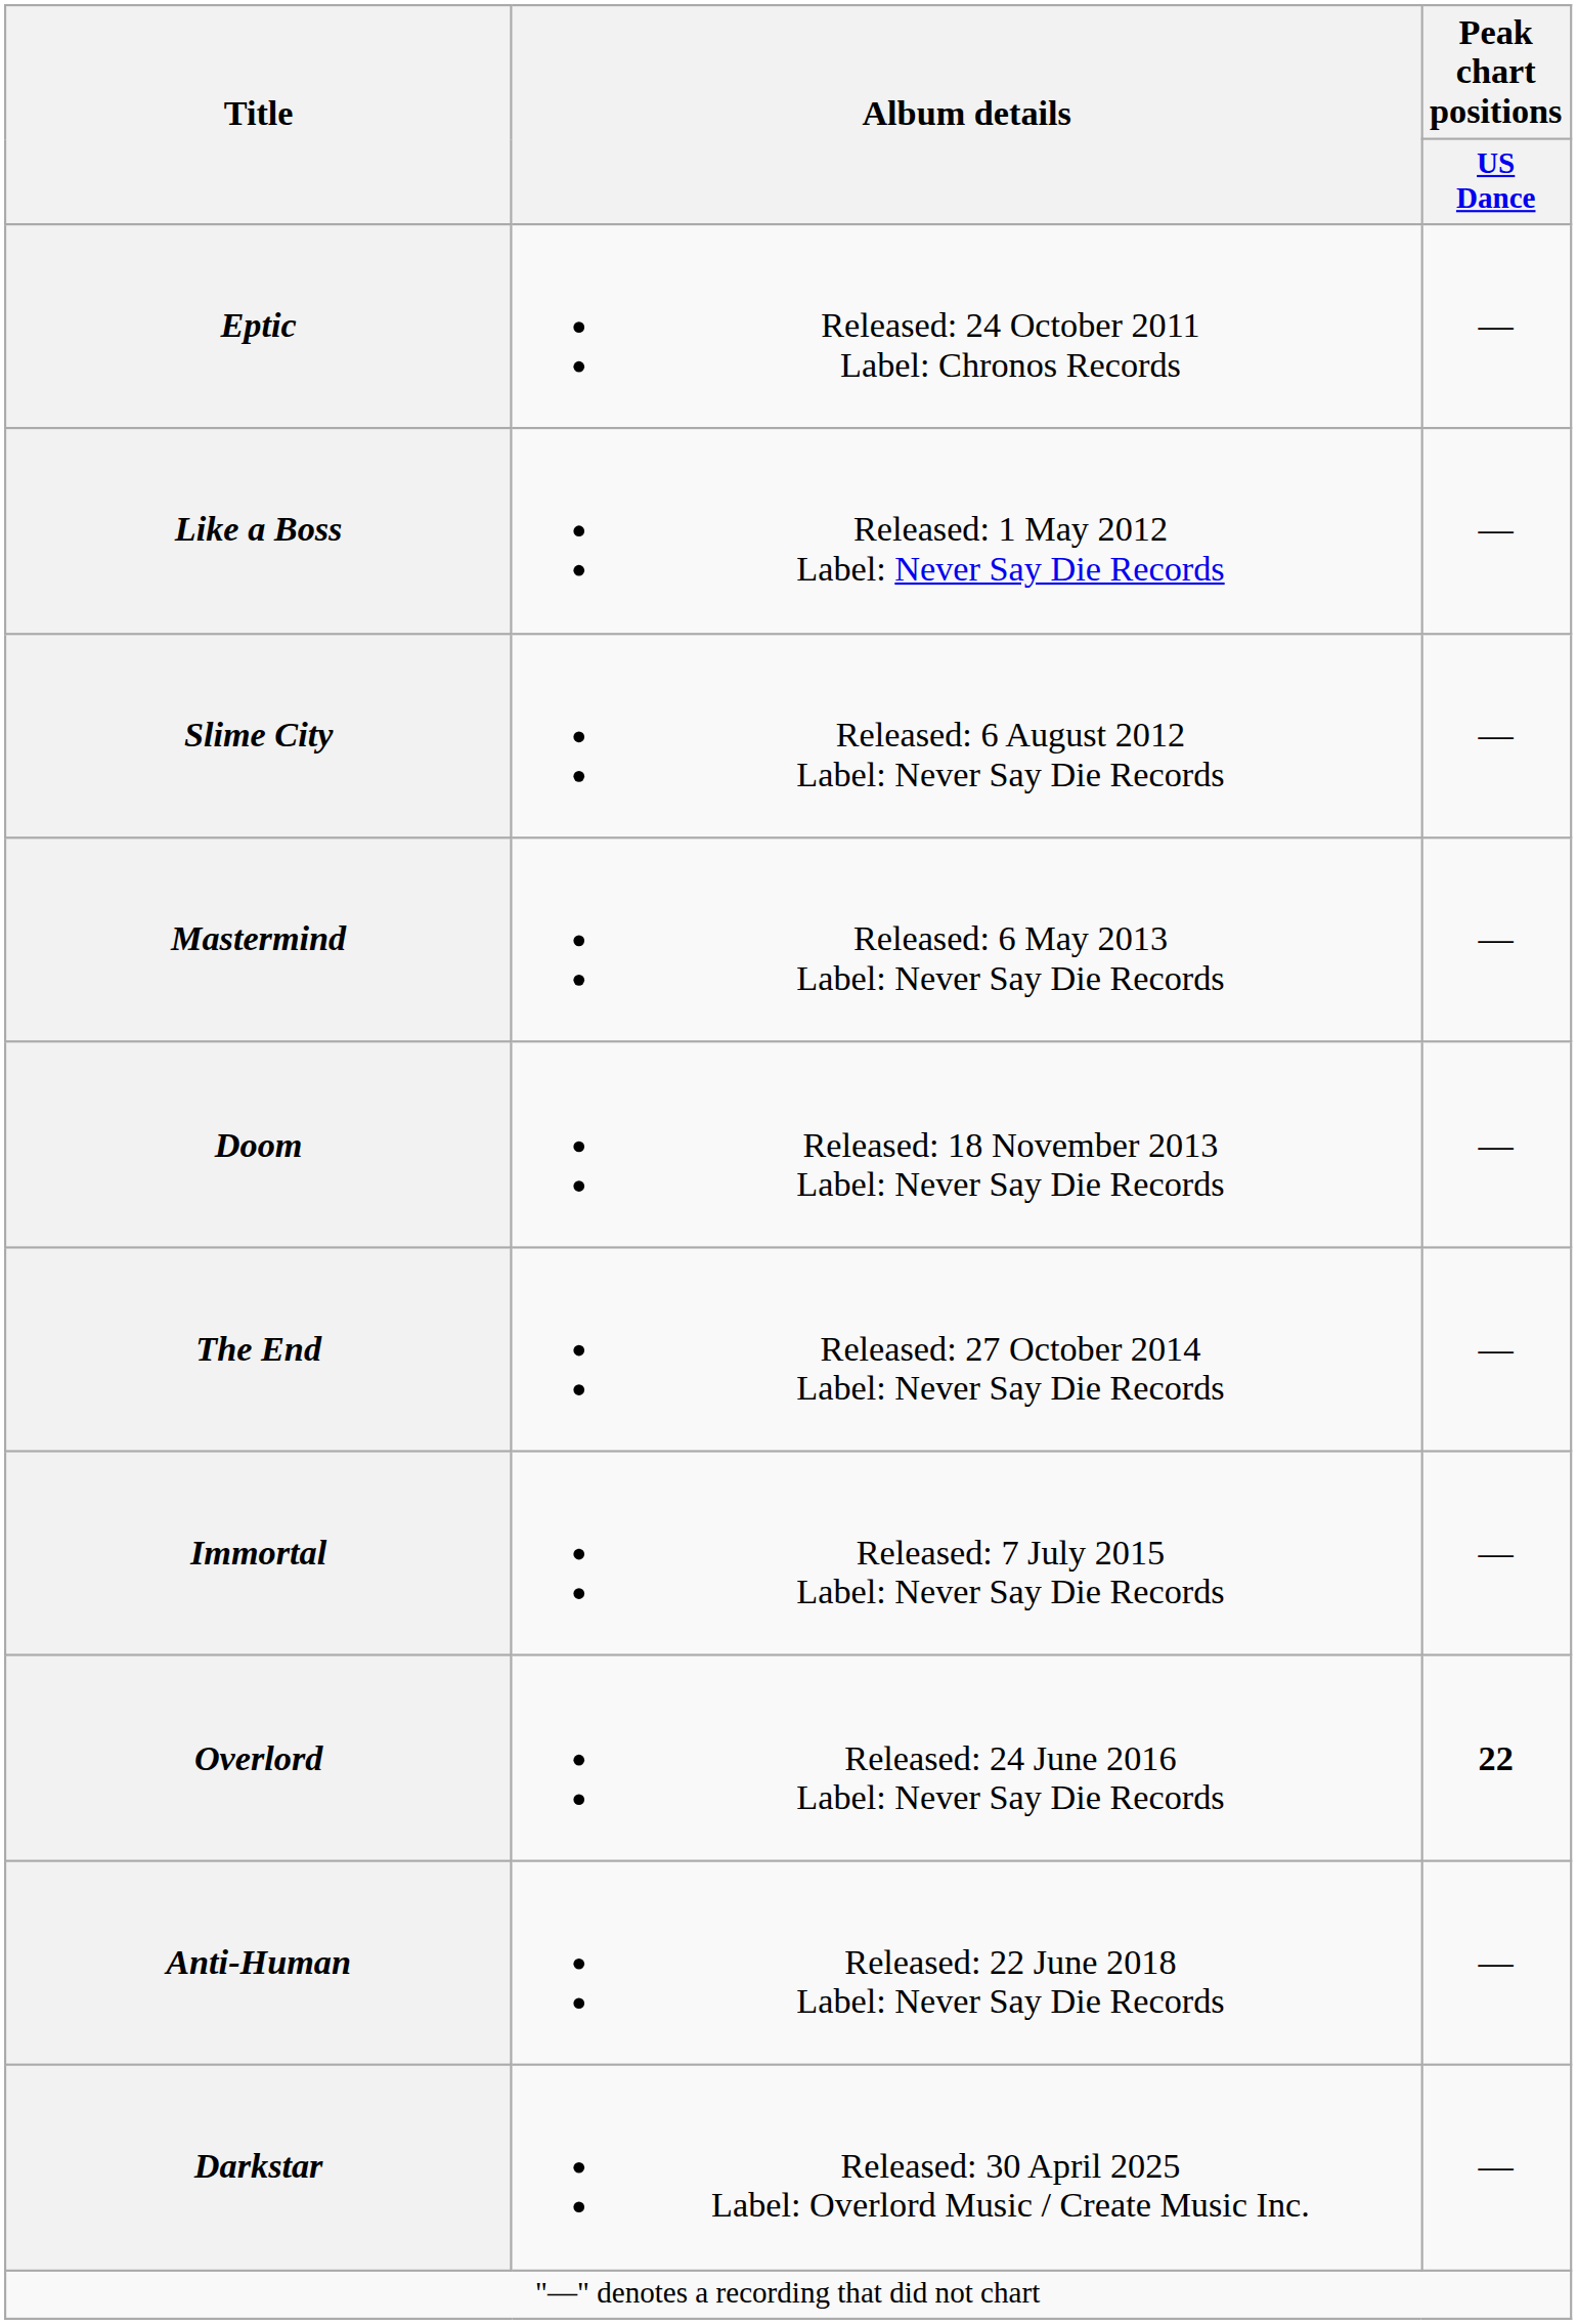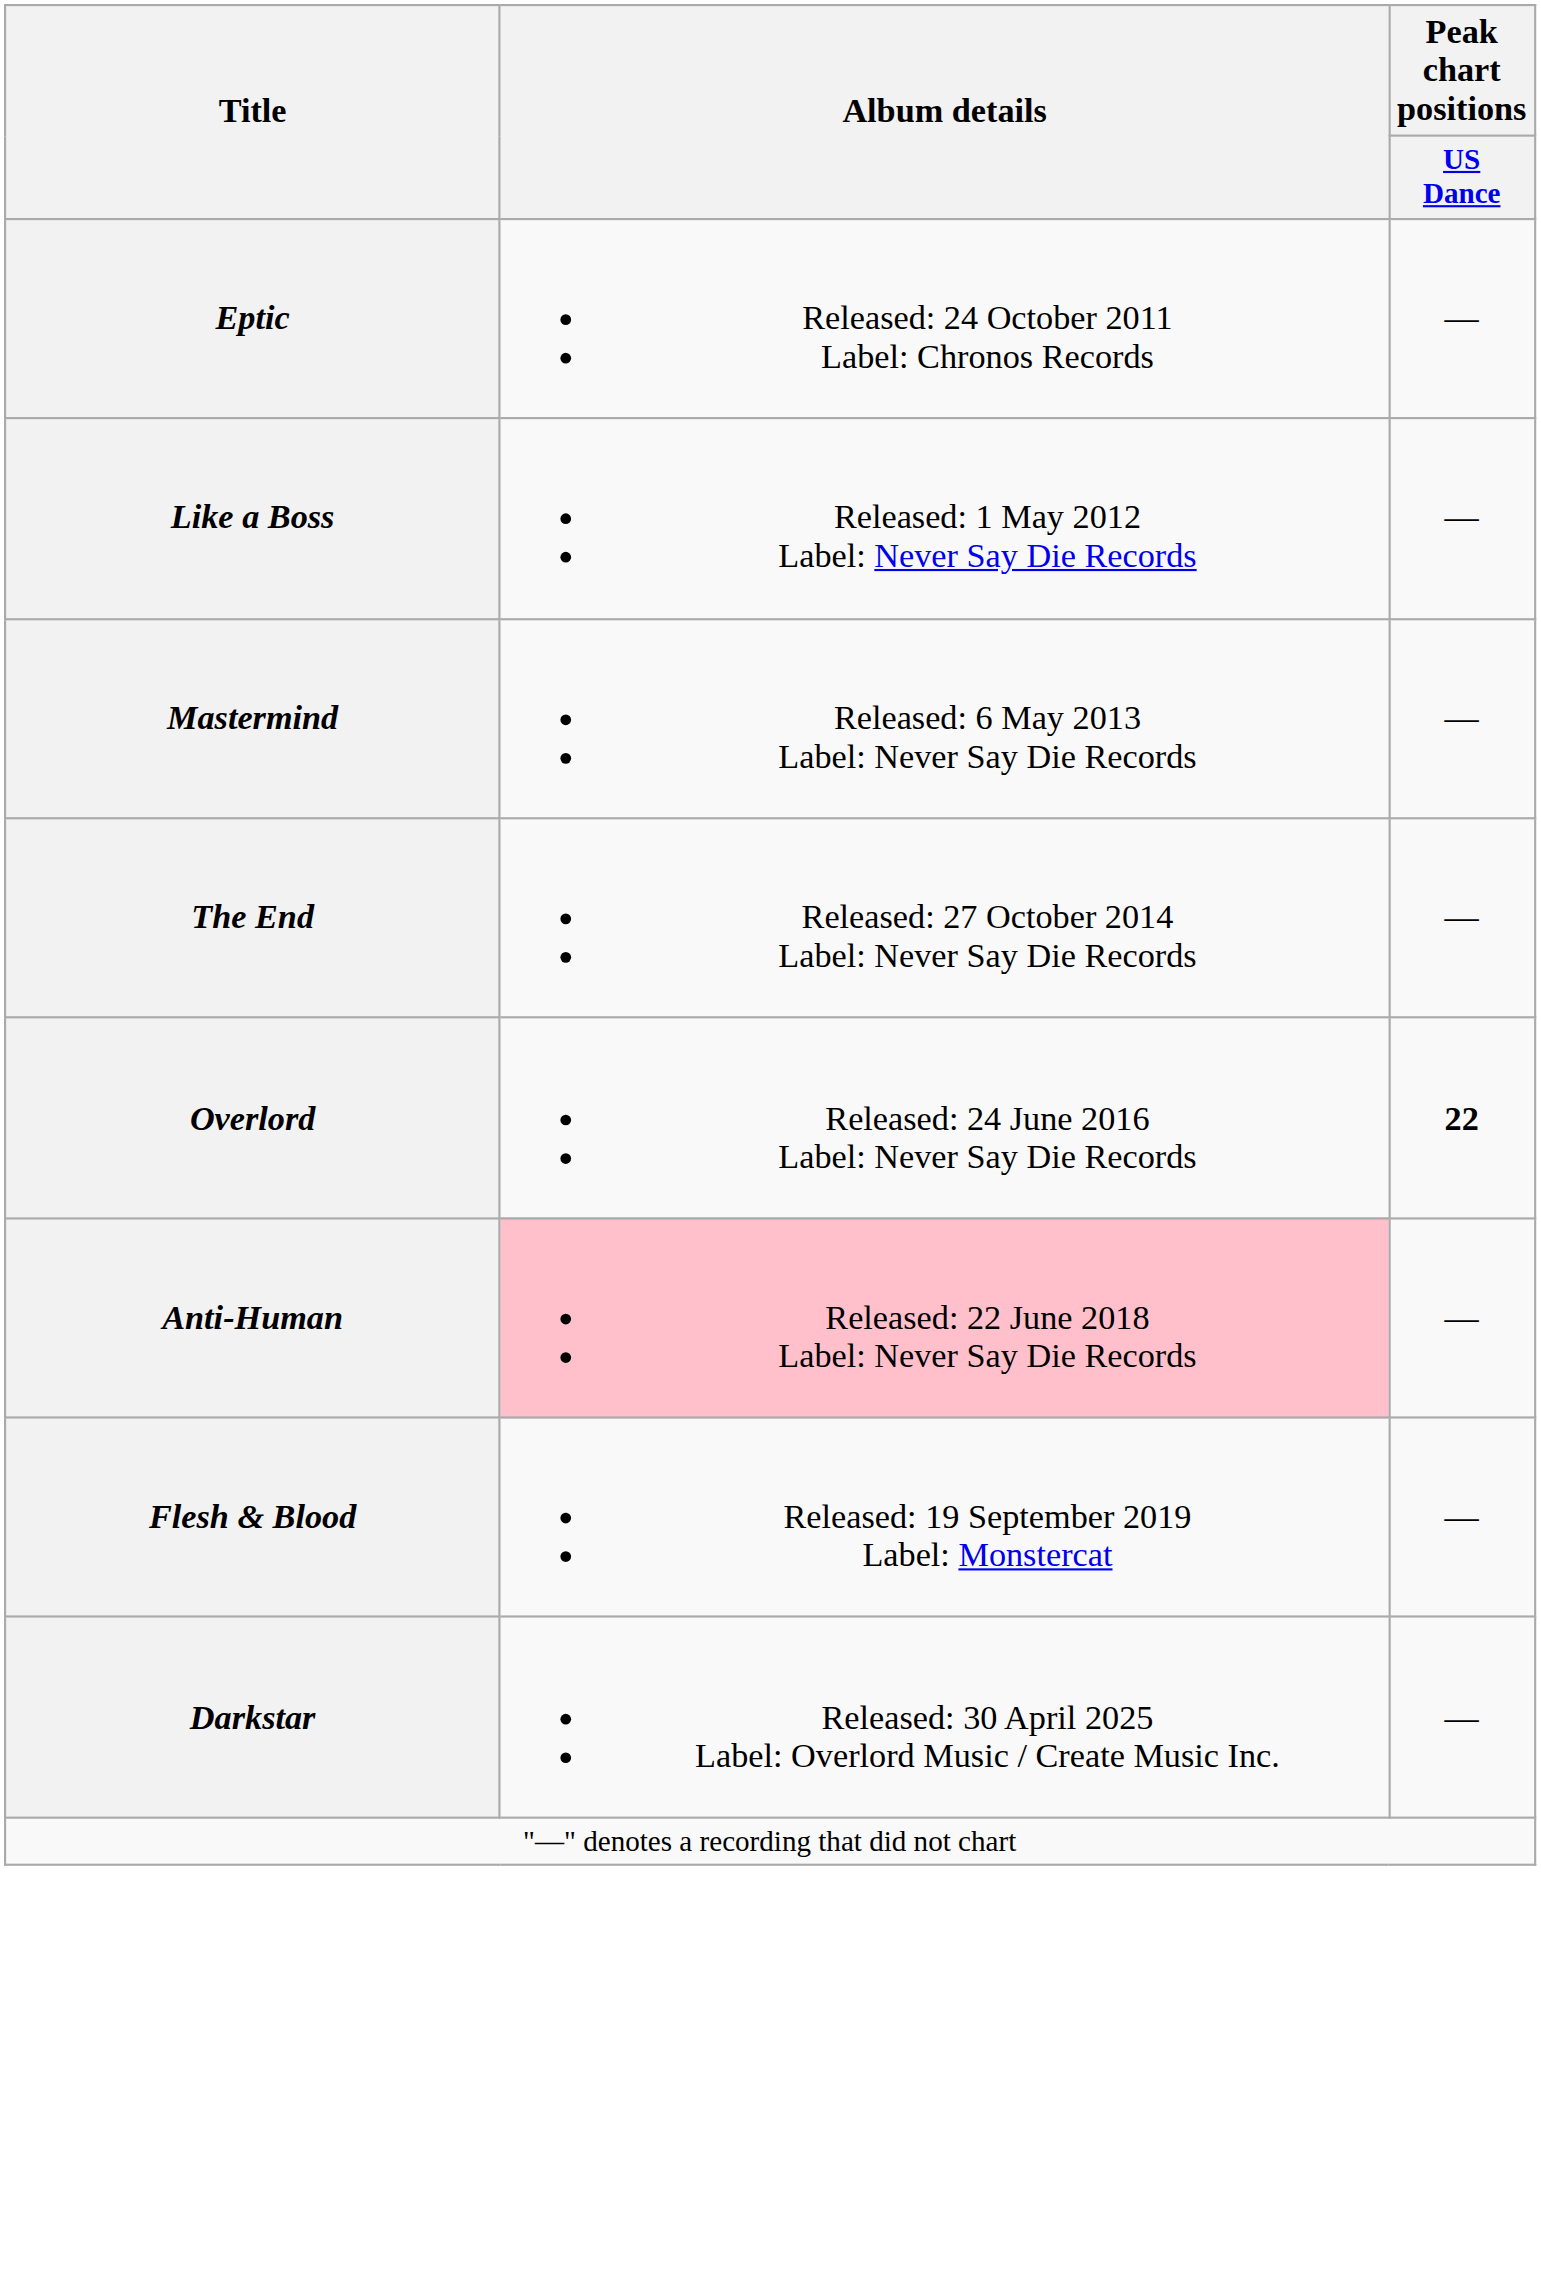- row: Slime City | Released: 6 August 2012 Label: Never Say Die Records | —
- row: Doom | Released: 18 November 2013 Label: Never Say Die Records | —
- row: Immortal | Released: 7 July 2015 Label: Never Say Die Records | —
Anti-Human | Album details: no background -> pink background
+ row: Flesh & Blood | Released: 19 September 2019 Label: Monstercat | —
